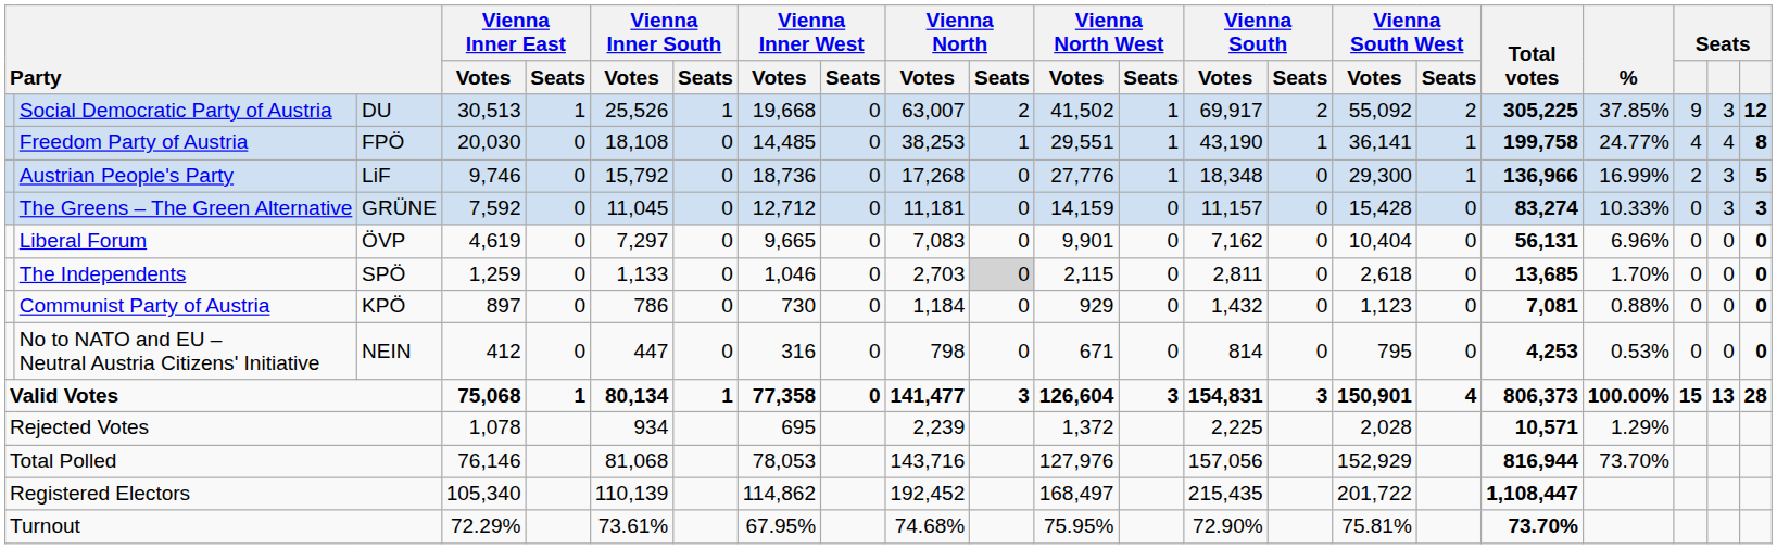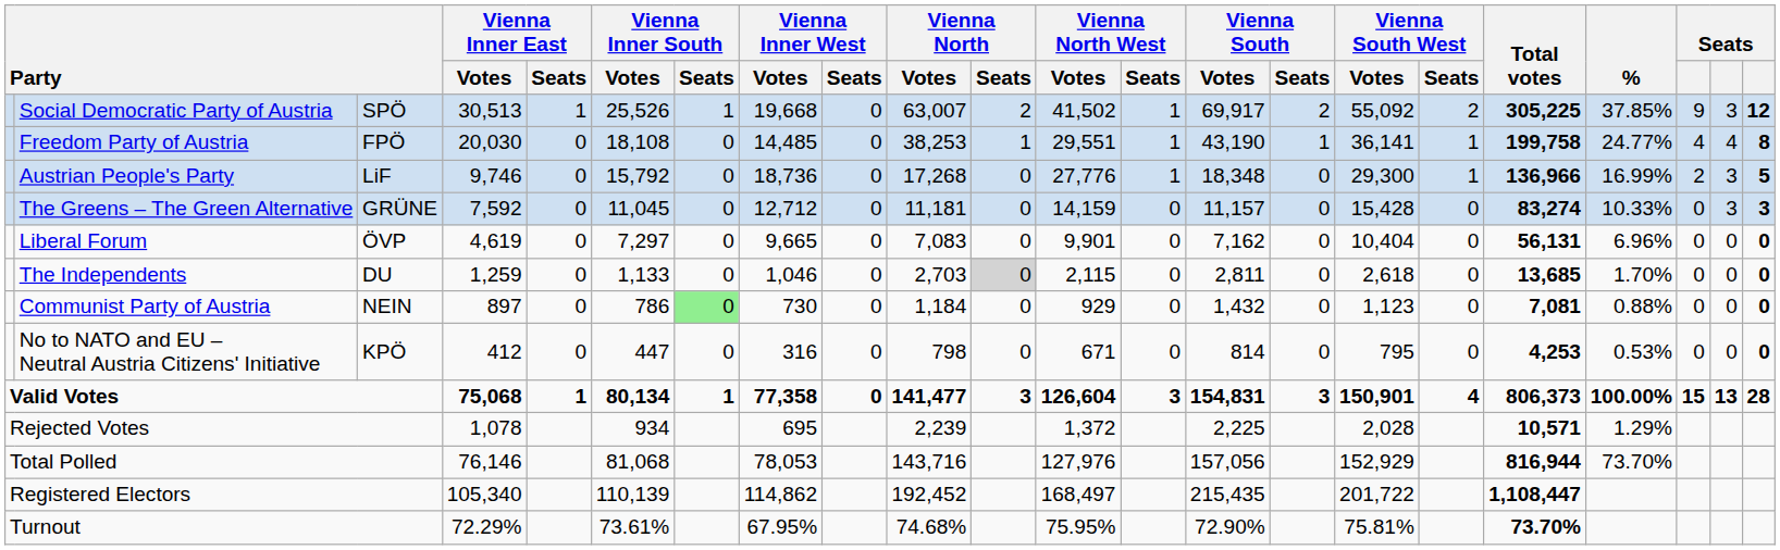Social Democratic Party of Austria | column 3: DU -> SPÖ
The Independents | column 3: SPÖ -> DU
Communist Party of Austria | column 3: KPÖ -> NEIN
Communist Party of Austria | Vienna Inner South / Seats: no background -> lightgreen background
No to NATO and EU – Neutral Austria Citizens' Initiative | column 3: NEIN -> KPÖ
